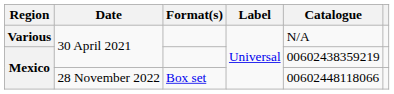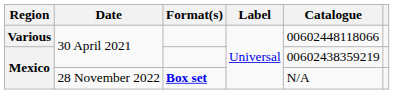Various | Catalogue: N/A -> 00602448118066
Mexico / 28 November 2022 | Format(s): normal -> bold
Mexico / 28 November 2022 | Catalogue: 00602448118066 -> N/A
